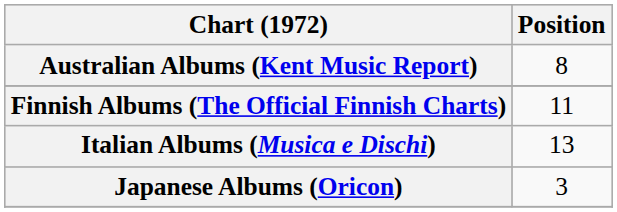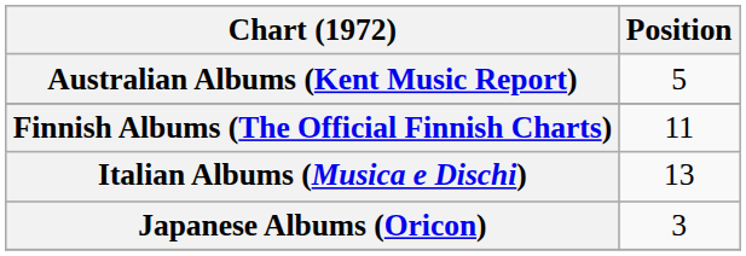Australian Albums (Kent Music Report) | Position: 8 -> 5
